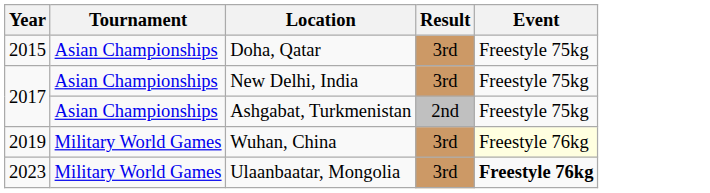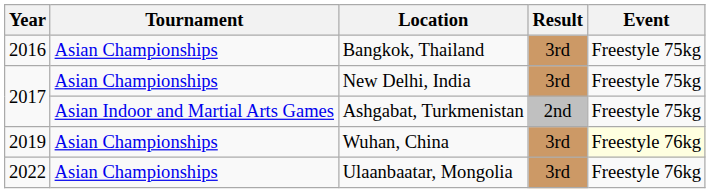- row: 2015 | Asian Championships | Doha, Qatar | 3rd | Freestyle 75kg
+ row: 2016 | Asian Championships | Bangkok, Thailand | 3rd | Freestyle 75kg
Ashgabat, Turkmenistan | Tournament: Asian Championships -> Asian Indoor and Martial Arts Games
Wuhan, China | Tournament: Military World Games -> Asian Championships
Ulaanbaatar, Mongolia | Year: 2023 -> 2022
Ulaanbaatar, Mongolia | Tournament: Military World Games -> Asian Championships
Ulaanbaatar, Mongolia | Event: bold -> normal
